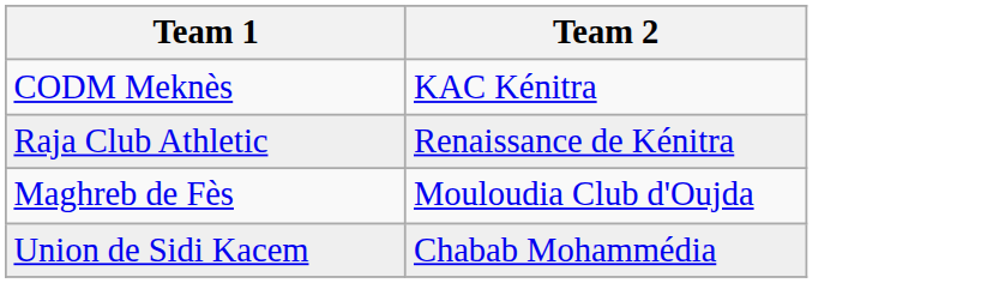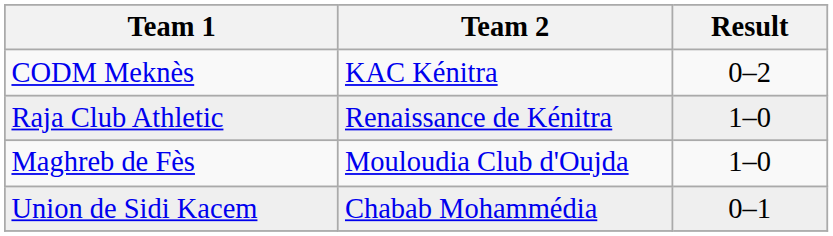+ column: Result | 0–2 | 1–0 | 1–0 | 0–1
